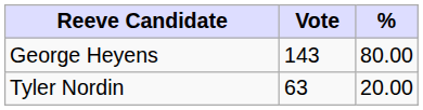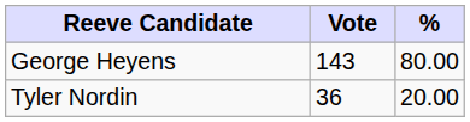Tyler Nordin | Vote: 63 -> 36
